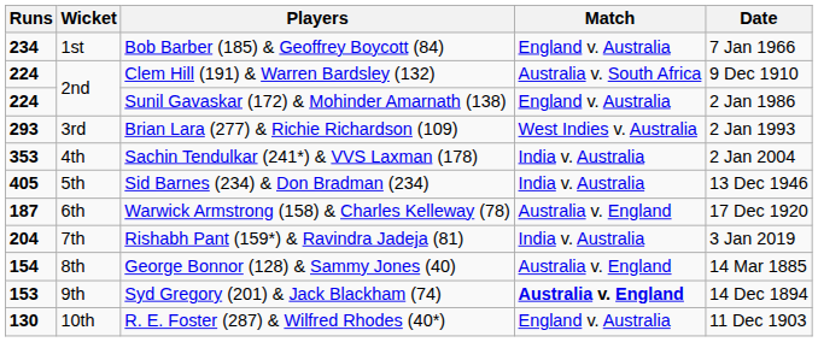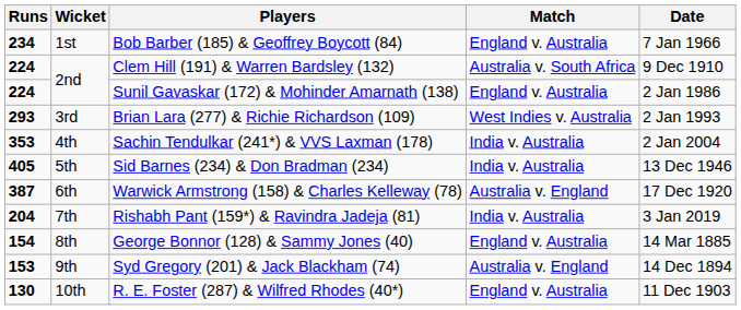Warwick Armstrong (158) & Charles Kelleway (78) | Runs: 187 -> 387
George Bonnor (128) & Sammy Jones (40) | Match: Australia v. England -> England v. Australia
Syd Gregory (201) & Jack Blackham (74) | Match: bold -> normal
